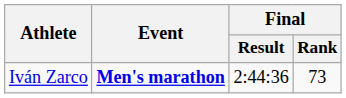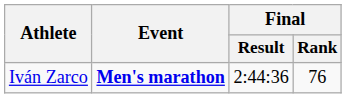Iván Zarco | Final / Rank: 73 -> 76
